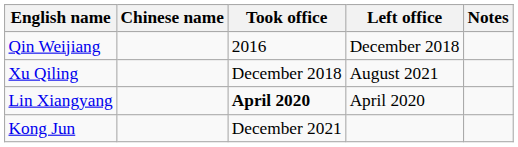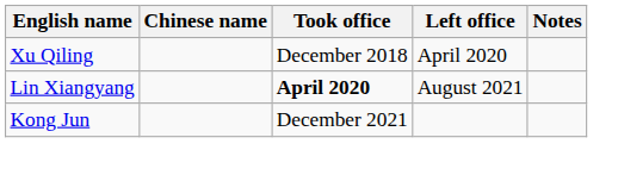- row: Qin Weijiang | 2016 | December 2018
Xu Qiling | Left office: August 2021 -> April 2020
Lin Xiangyang | Left office: April 2020 -> August 2021
